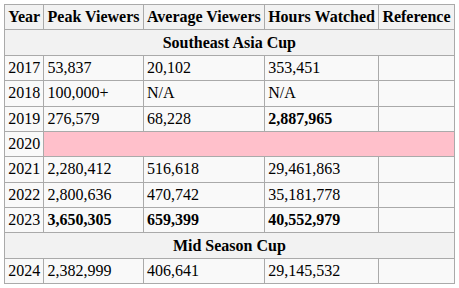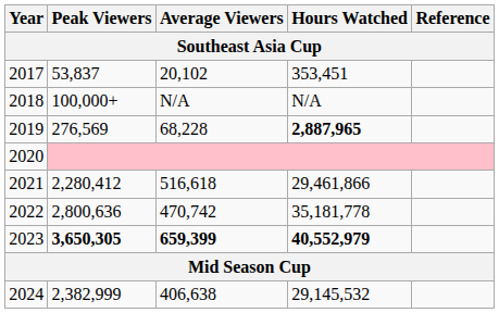2019 | Peak Viewers: 276,579 -> 276,569
2021 | Hours Watched: 29,461,863 -> 29,461,866
2024 | Average Viewers: 406,641 -> 406,638
